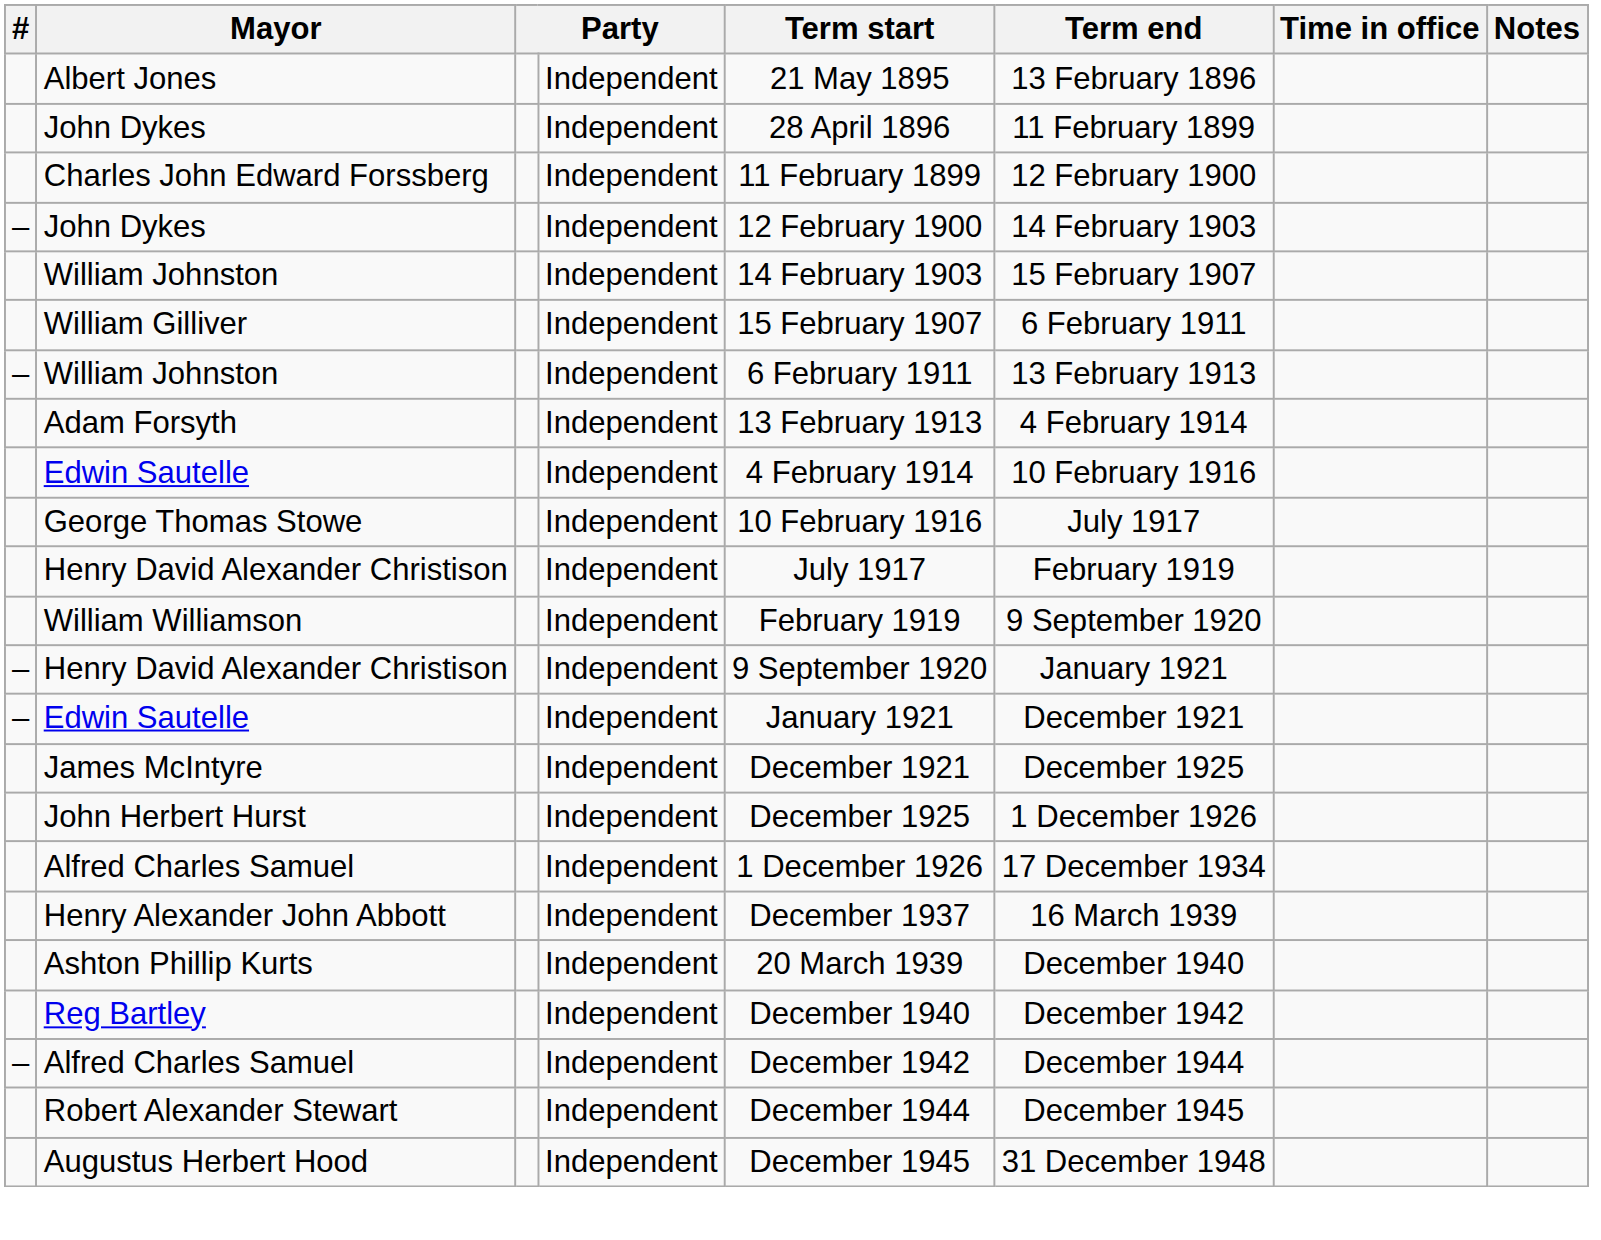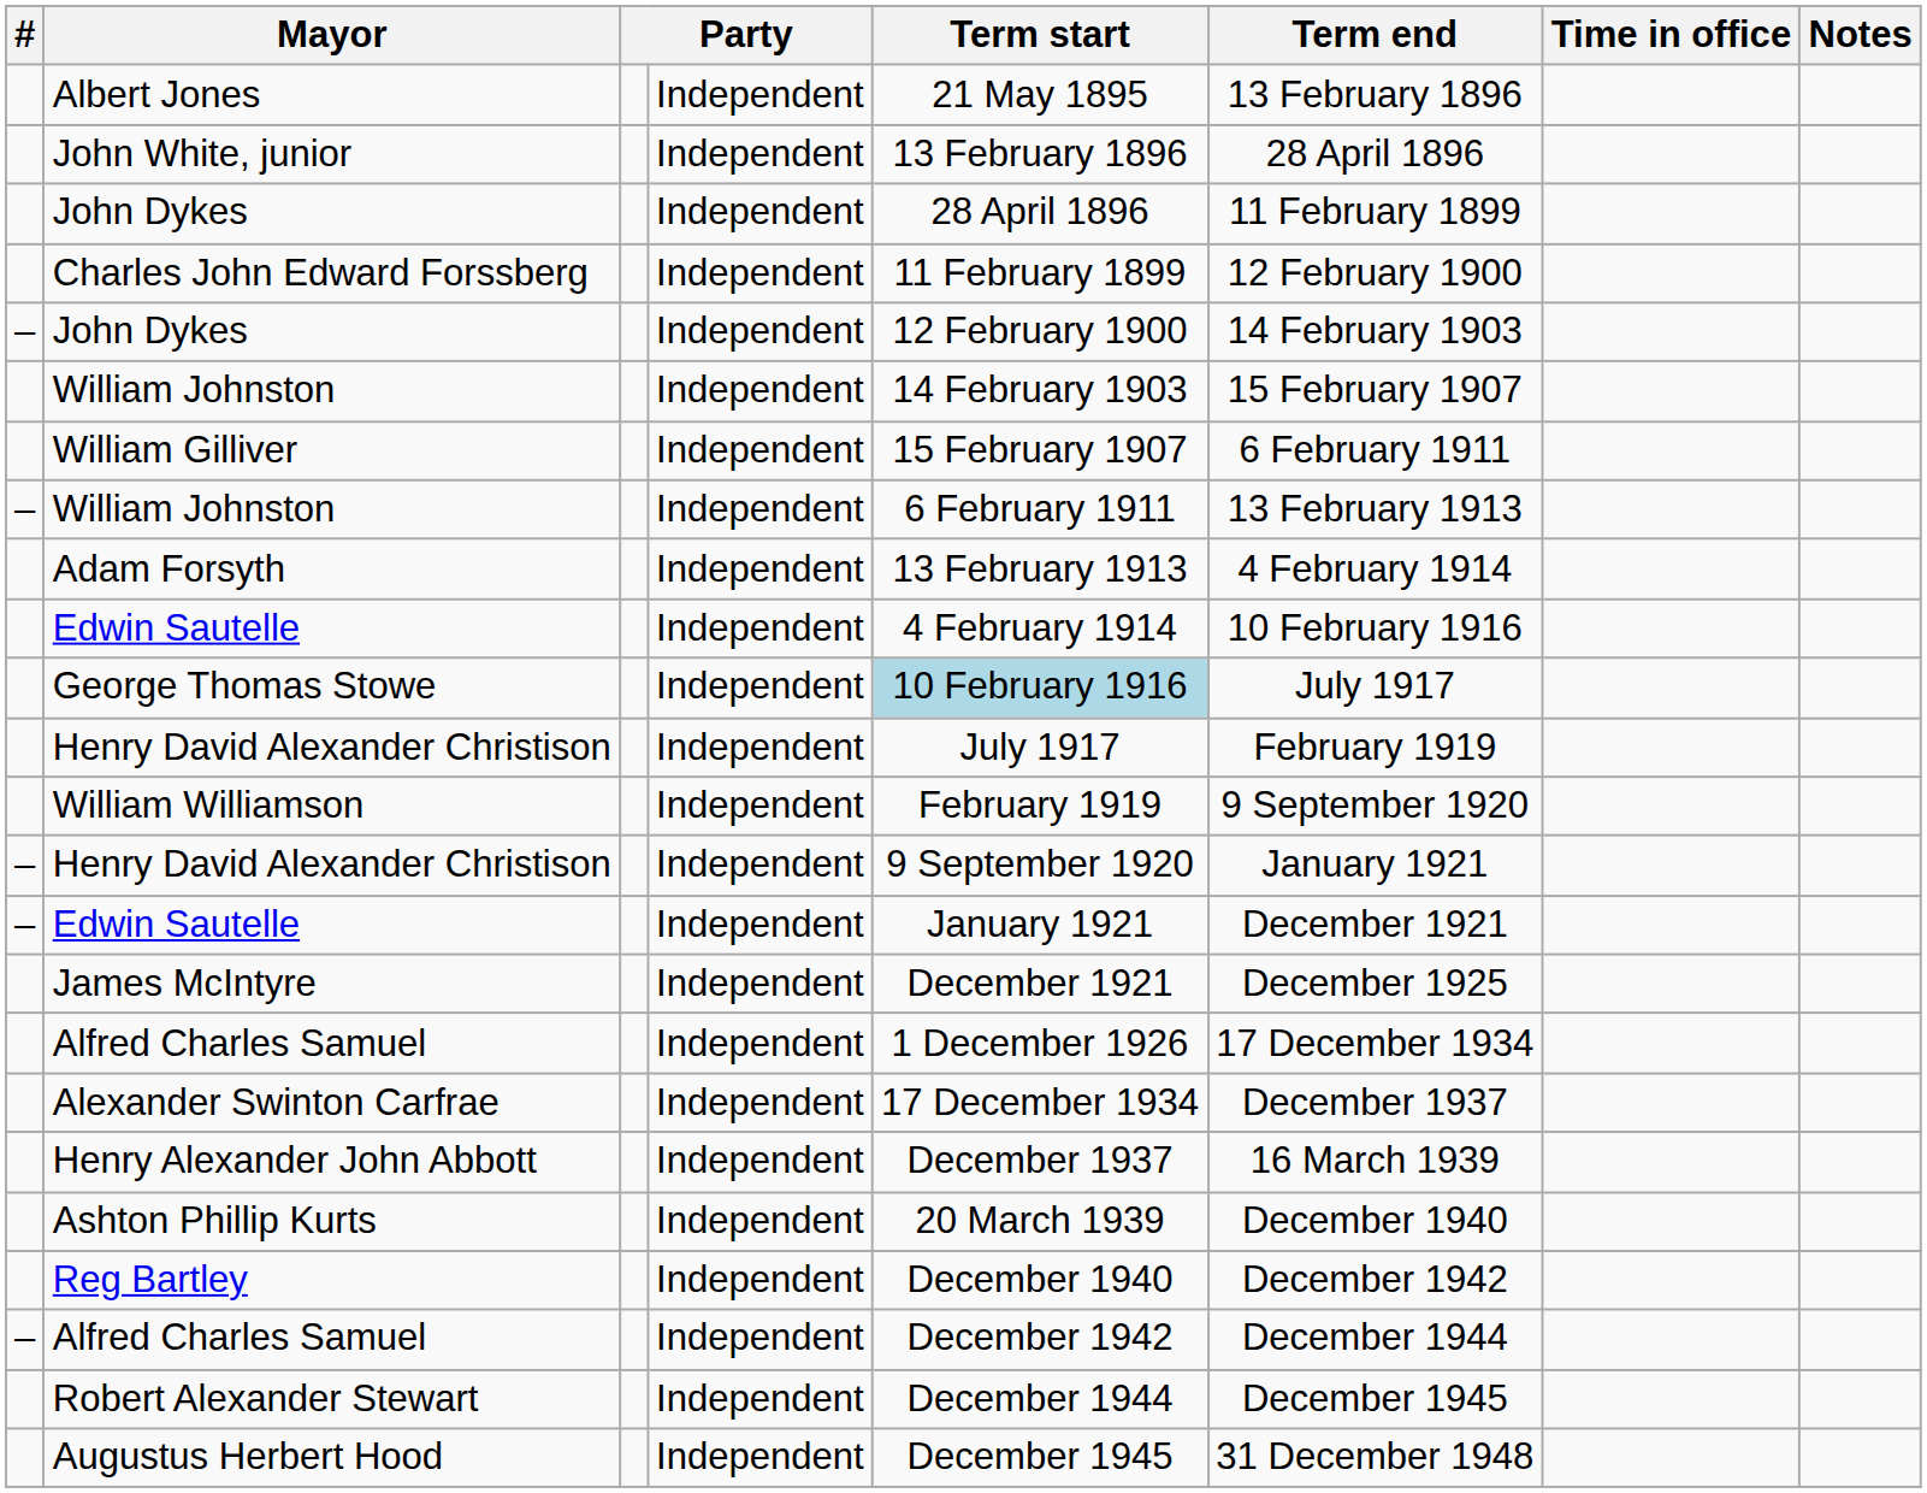+ row: John White, junior | Independent | 13 February 1896 | 28 April 1896
George Thomas Stowe | Term start: no background -> lightblue background
- row: John Herbert Hurst | Independent | December 1925 | 1 December 1926
+ row: Alexander Swinton Carfrae | Independent | 17 December 1934 | December 1937
